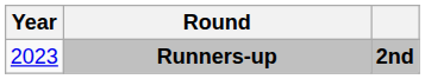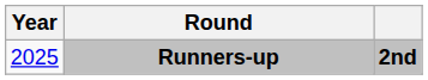Runners-up | Year: 2023 -> 2025
